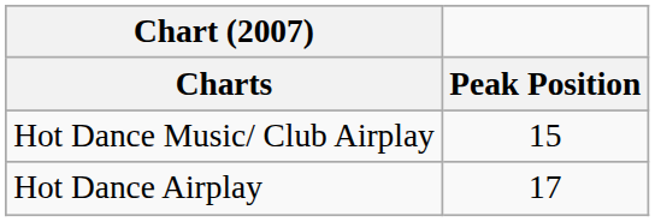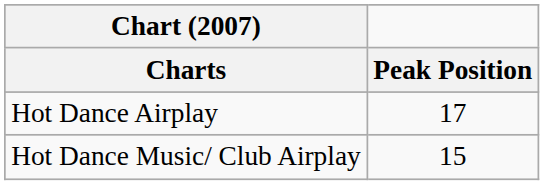rows swapped: Hot Dance Music/ Club Airplay <-> Hot Dance Airplay
